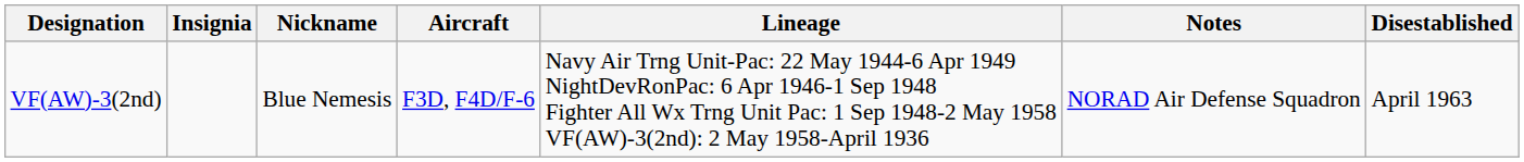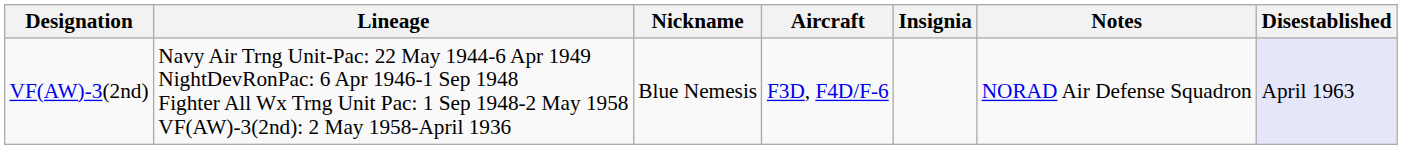columns swapped: Insignia <-> Lineage
VF(AW)-3(2nd) | Disestablished: no background -> lavender background
